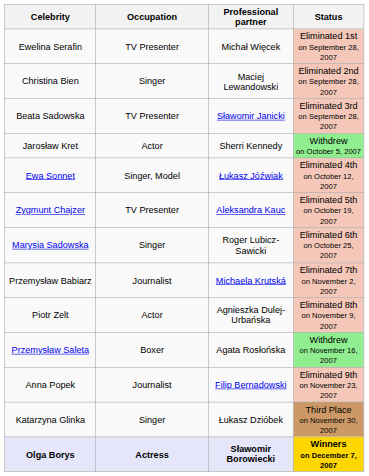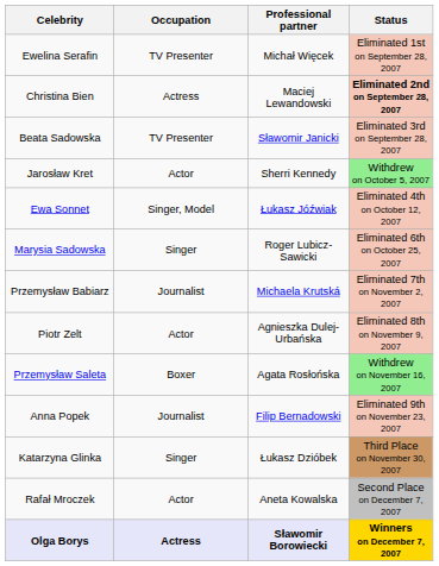Christina Bien | Occupation: Singer -> Actress
Christina Bien | Status: normal -> bold
- row: Zygmunt Chajzer | TV Presenter | Aleksandra Kauc | Eliminated 5th on October 19, 2007
+ row: Rafał Mroczek | Actor | Aneta Kowalska | Second Place on December 7, 2007
